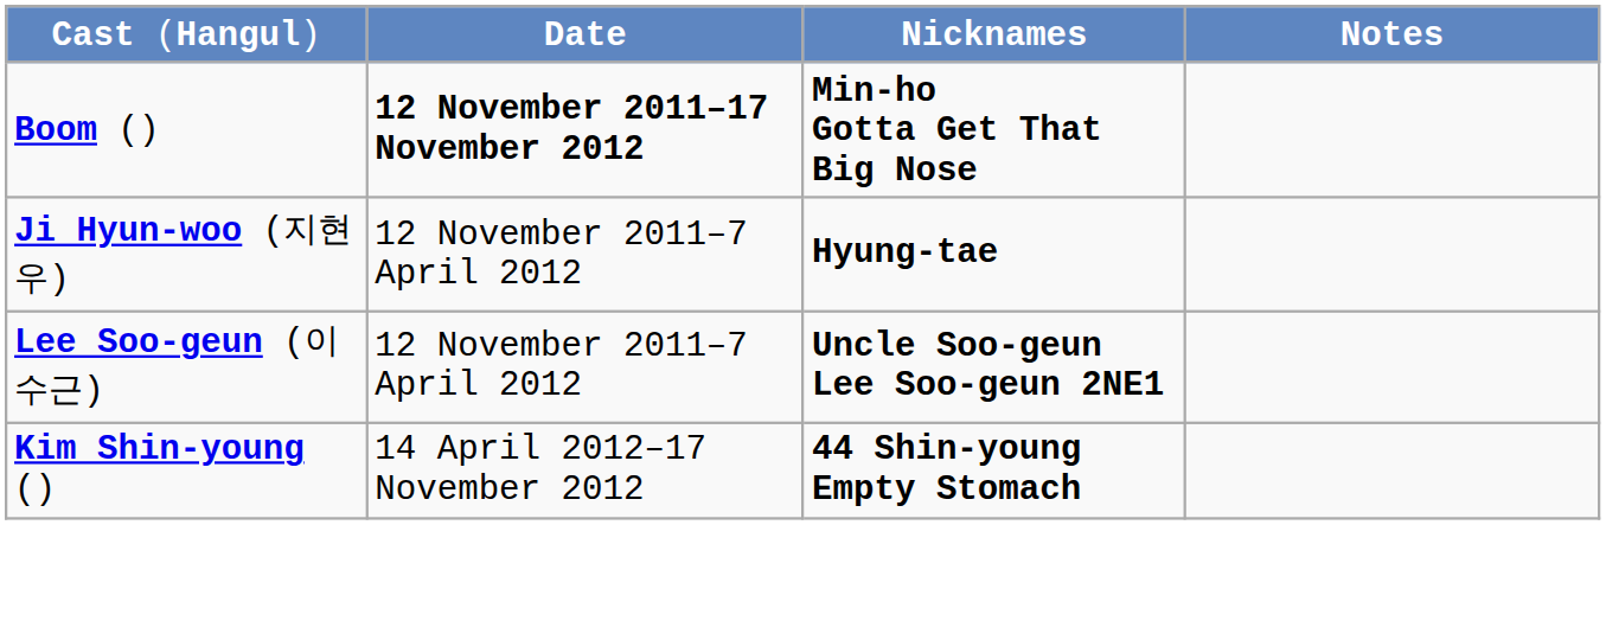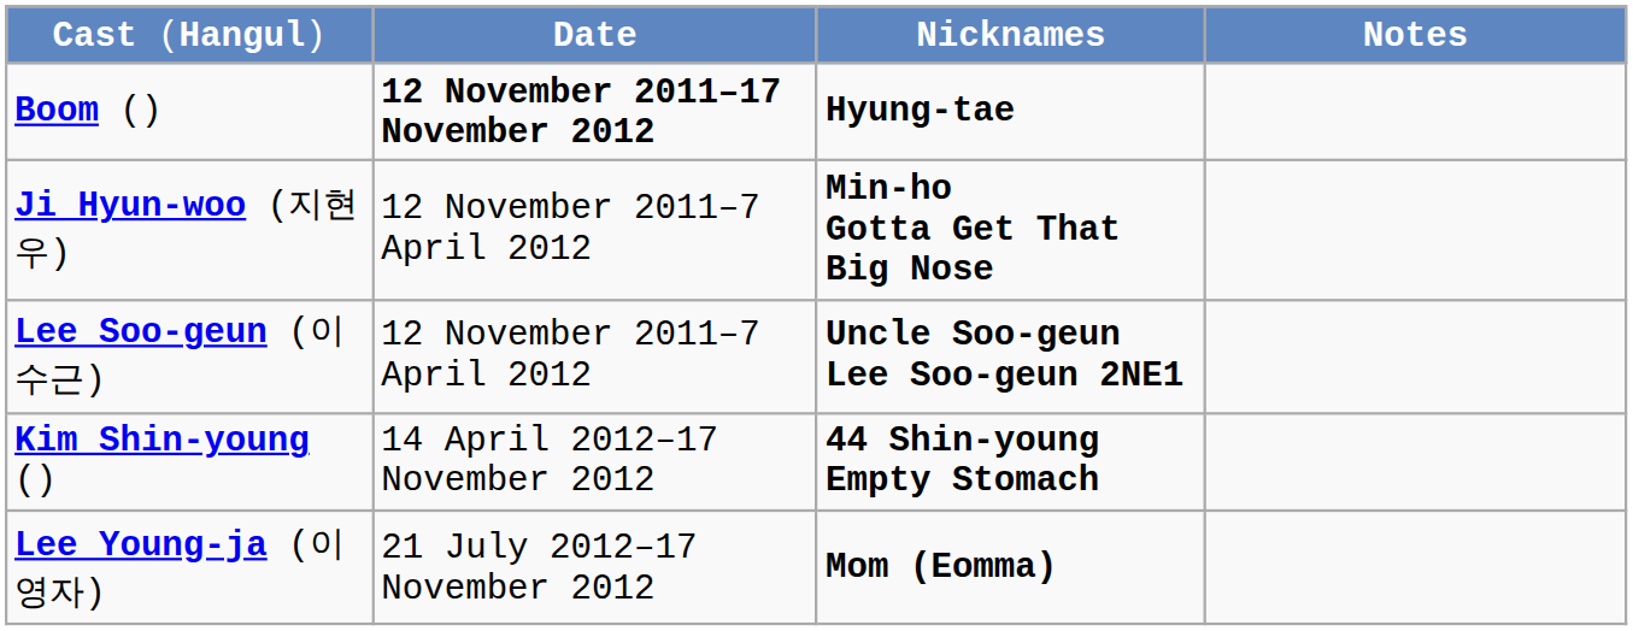Boom () | column 3: Min-ho Gotta Get That Big Nose -> Hyung-tae
Ji Hyun-woo (지현우) | column 3: Hyung-tae -> Min-ho Gotta Get That Big Nose
+ row: Lee Young-ja (이영자) | 21 July 2012–17 November 2012 | Mom (Eomma)
